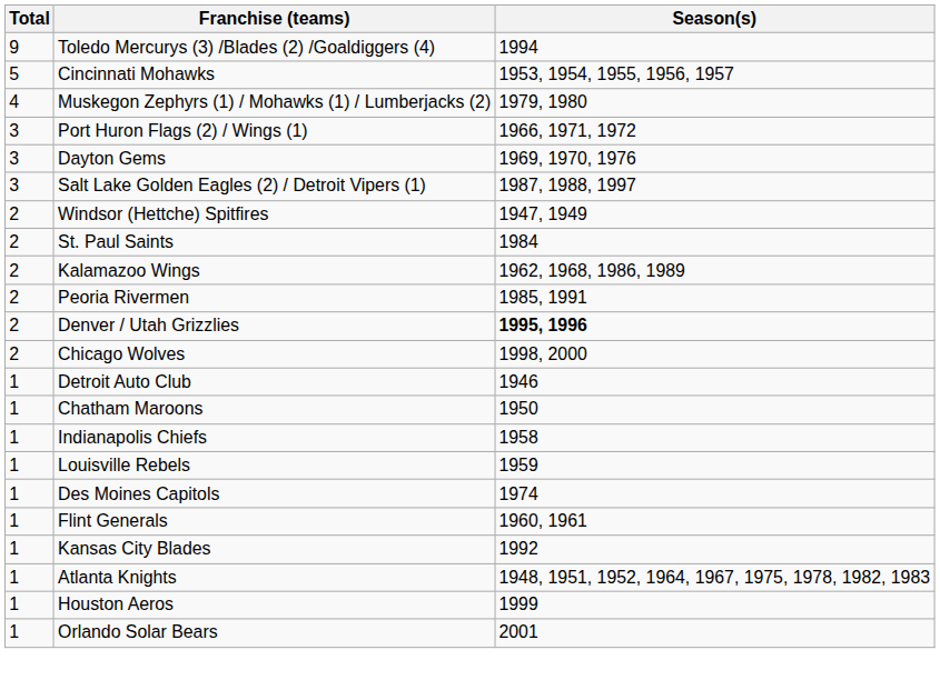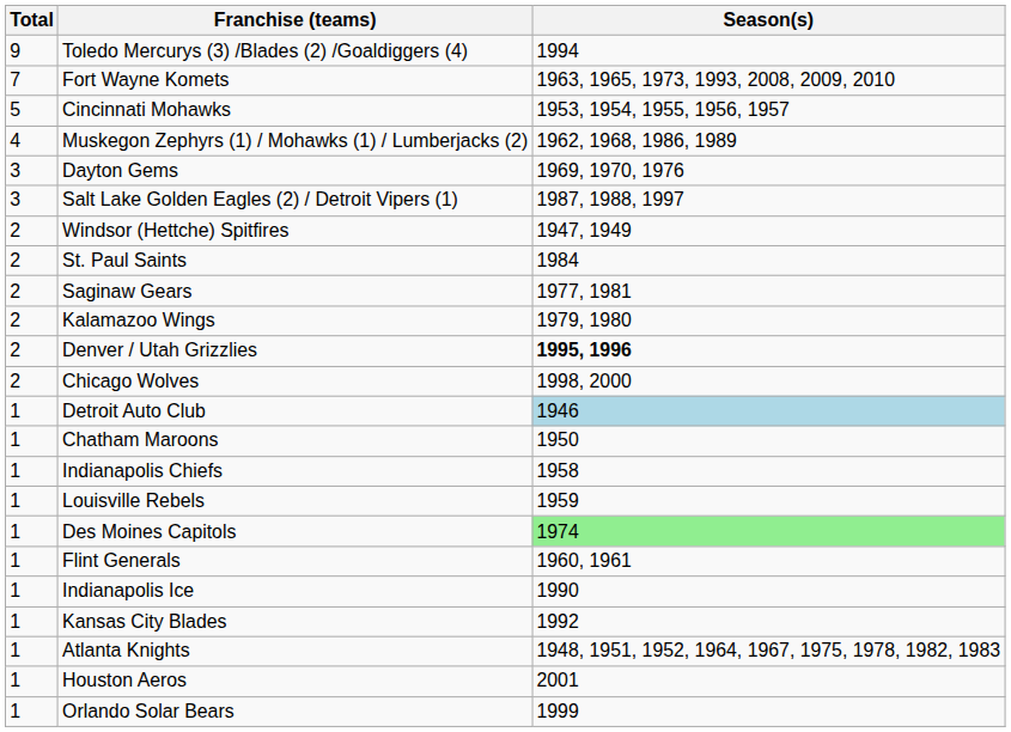+ row: 7 | Fort Wayne Komets | 1963, 1965, 1973, 1993, 2008, 2009, 2010
Muskegon Zephyrs (1) / Mohawks (1) / Lumberjacks (2) | Season(s): 1979, 1980 -> 1962, 1968, 1986, 1989
- row: 3 | Port Huron Flags (2) / Wings (1) | 1966, 1971, 1972
+ row: 2 | Saginaw Gears | 1977, 1981
Kalamazoo Wings | Season(s): 1962, 1968, 1986, 1989 -> 1979, 1980
- row: 2 | Peoria Rivermen | 1985, 1991
Detroit Auto Club | Season(s): no background -> lightblue background
Des Moines Capitols | Season(s): no background -> lightgreen background
+ row: 1 | Indianapolis Ice | 1990
Houston Aeros | Season(s): 1999 -> 2001
Orlando Solar Bears | Season(s): 2001 -> 1999
